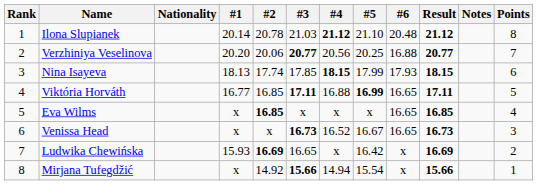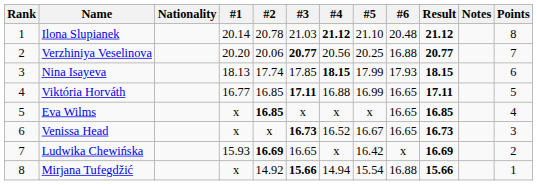Viktória Horváth | #5: bold -> normal
Mirjana Tufegdžić | #6: x -> 16.88
